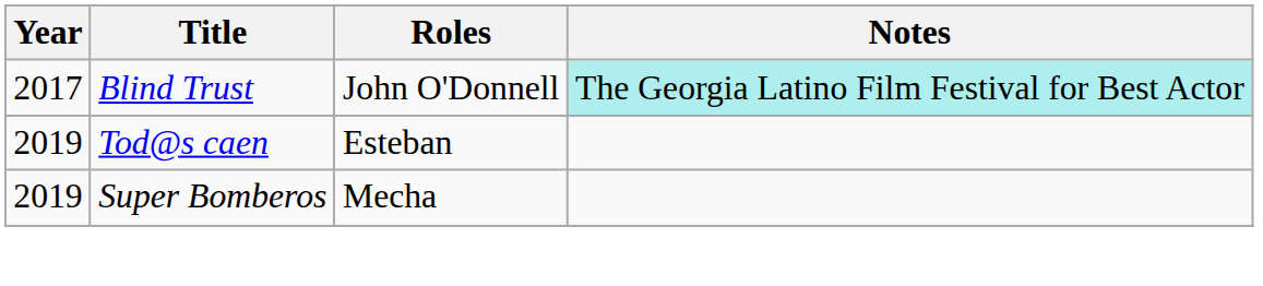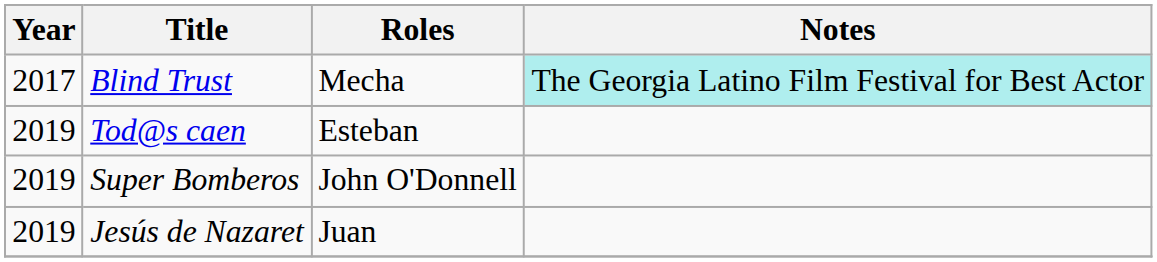Blind Trust | Roles: John O'Donnell -> Mecha
Super Bomberos | Roles: Mecha -> John O'Donnell
+ row: 2019 | Jesús de Nazaret | Juan
